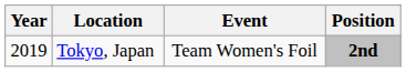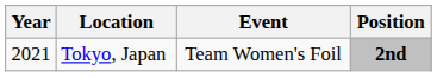Tokyo, Japan | Year: 2019 -> 2021
